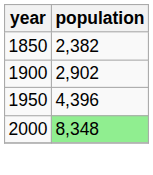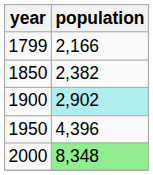+ row: 1799 | 2,166
1900 | population: no background -> paleturquoise background
